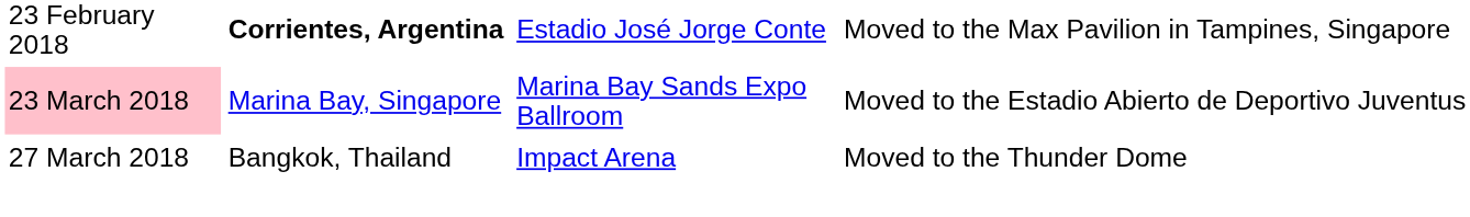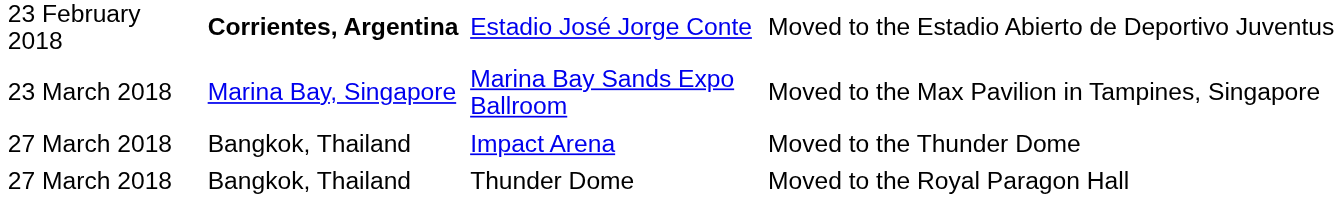Estadio José Jorge Conte | column 4: Moved to the Max Pavilion in Tampines, Singapore -> Moved to the Estadio Abierto de Deportivo Juventus
Marina Bay Sands Expo Ballroom | column 1: pink background -> no background
Marina Bay Sands Expo Ballroom | column 4: Moved to the Estadio Abierto de Deportivo Juventus -> Moved to the Max Pavilion in Tampines, Singapore
+ row: 27 March 2018 | Bangkok, Thailand | Thunder Dome | Moved to the Royal Paragon Hall
